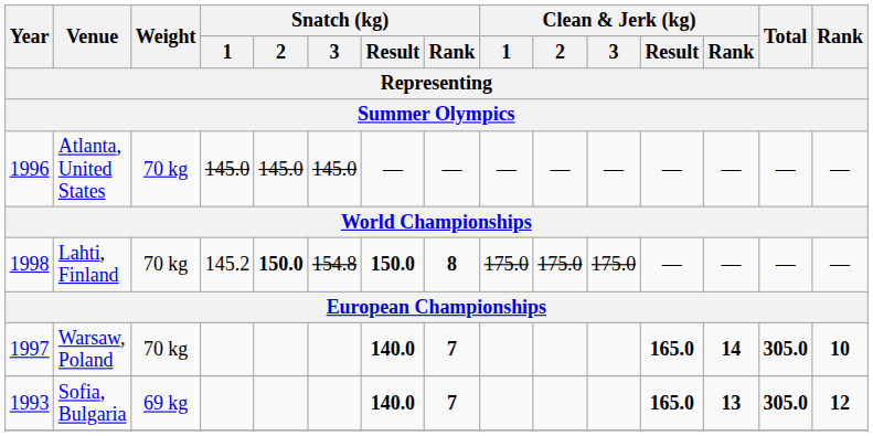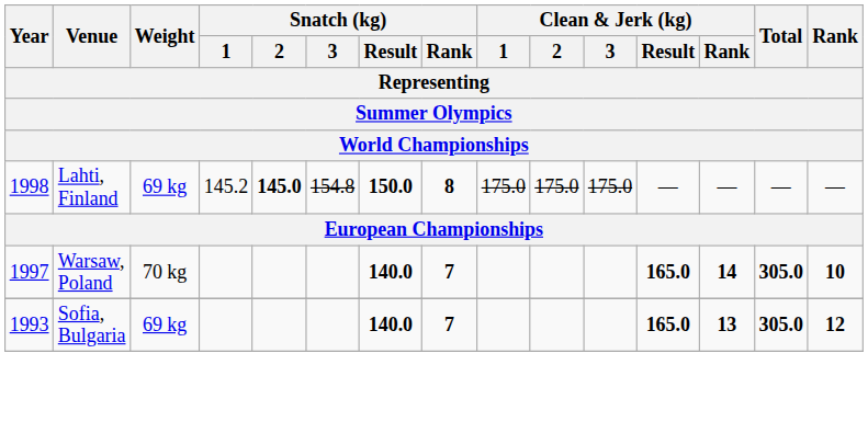- row: 1996 | Atlanta, United States | 70 kg | 145.0 | 145.0 | 145.0 | — | — | — | — | — | — | — | — | —
Lahti, Finland | Weight: 70 kg -> 69 kg
Lahti, Finland | Snatch (kg) / 2: 150.0 -> 145.0
